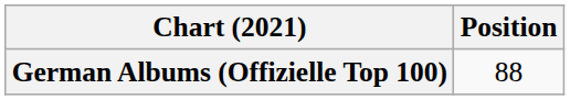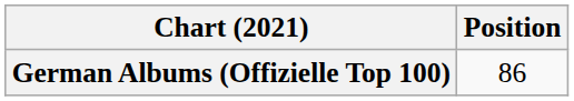German Albums (Offizielle Top 100) | Position: 88 -> 86
